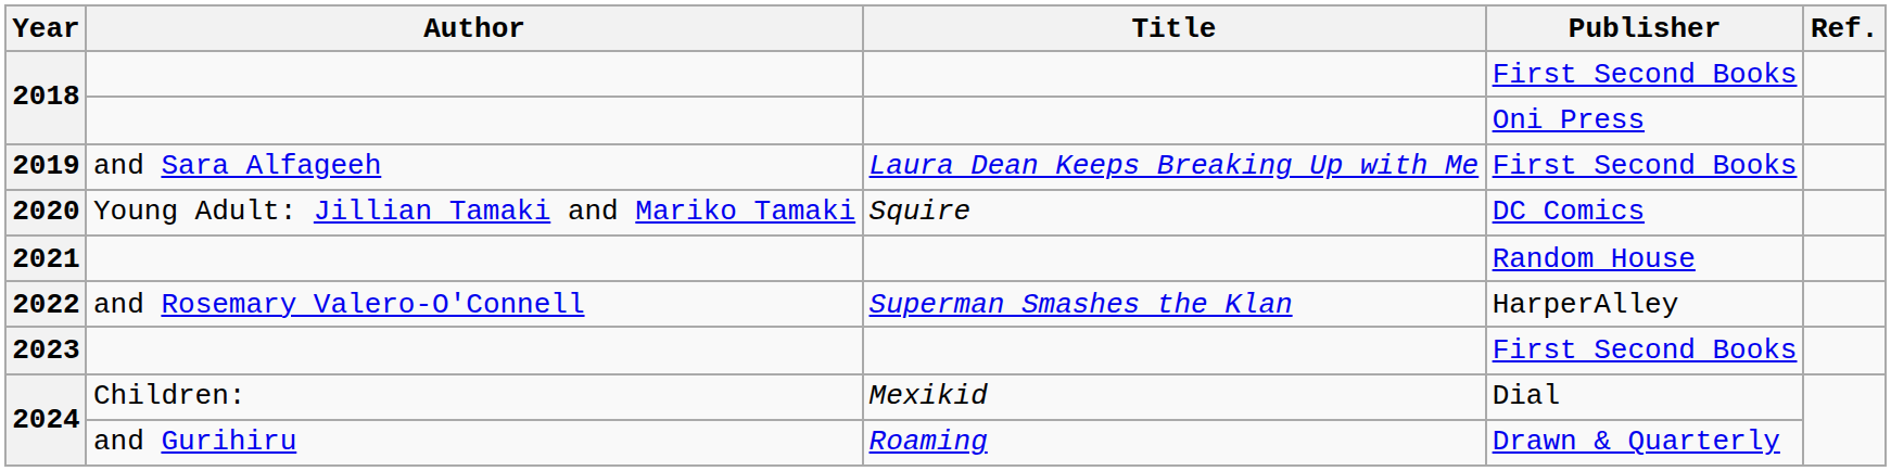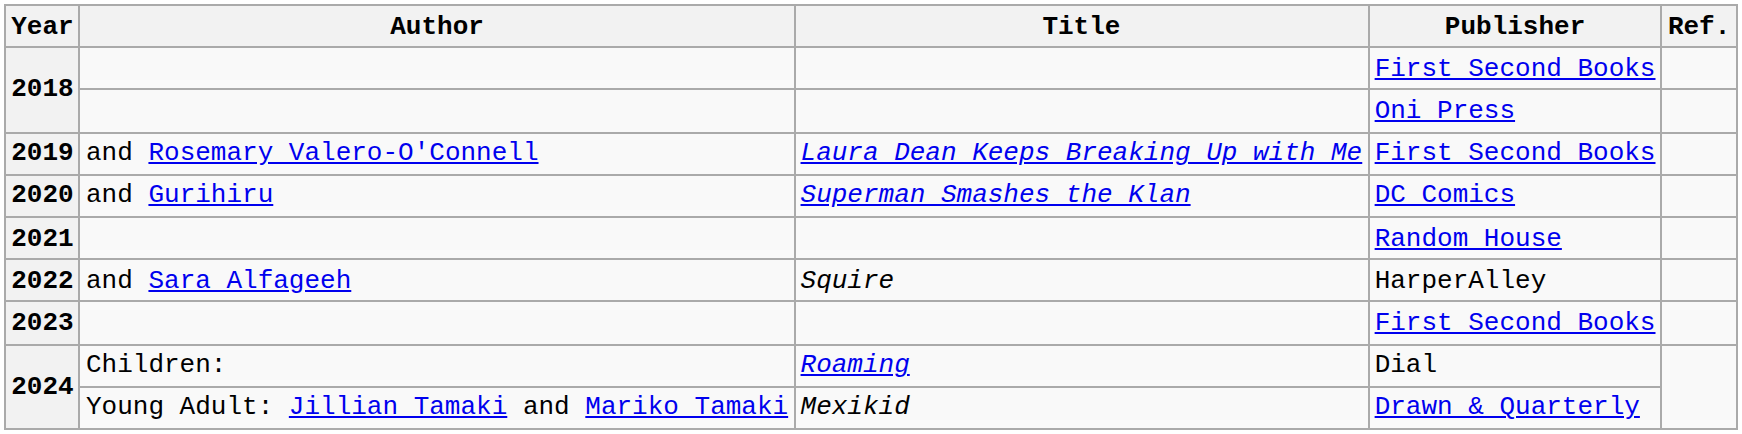2019 | Author: and Sara Alfageeh -> and Rosemary Valero-O'Connell
2020 | Author: Young Adult: Jillian Tamaki and Mariko Tamaki -> and Gurihiru
2020 | Title: Squire -> Superman Smashes the Klan
2022 | Author: and Rosemary Valero-O'Connell -> and Sara Alfageeh
2022 | Title: Superman Smashes the Klan -> Squire
2024 / Dial | Title: Mexikid -> Roaming
2024 / Drawn & Quarterly | Author: and Gurihiru -> Young Adult: Jillian Tamaki and Mariko Tamaki
2024 / Drawn & Quarterly | Title: Roaming -> Mexikid
